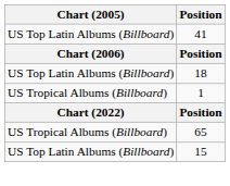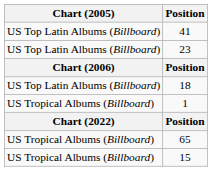+ row: US Top Latin Albums (Billboard) | 23
15 | Chart (2005): US Top Latin Albums (Billboard) -> US Tropical Albums (Billboard)
